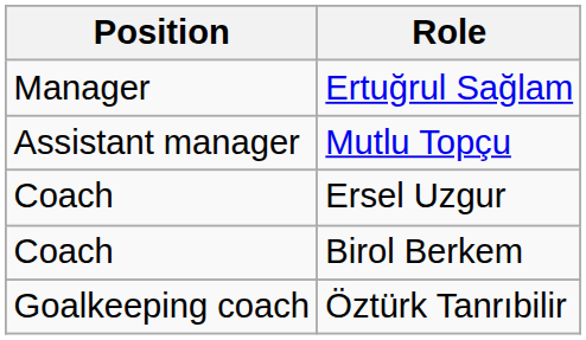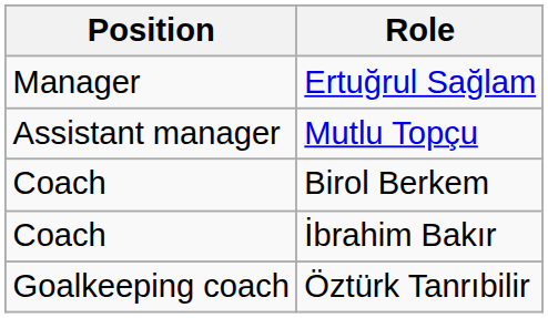- row: Coach | Ersel Uzgur
+ row: Coach | İbrahim Bakır
